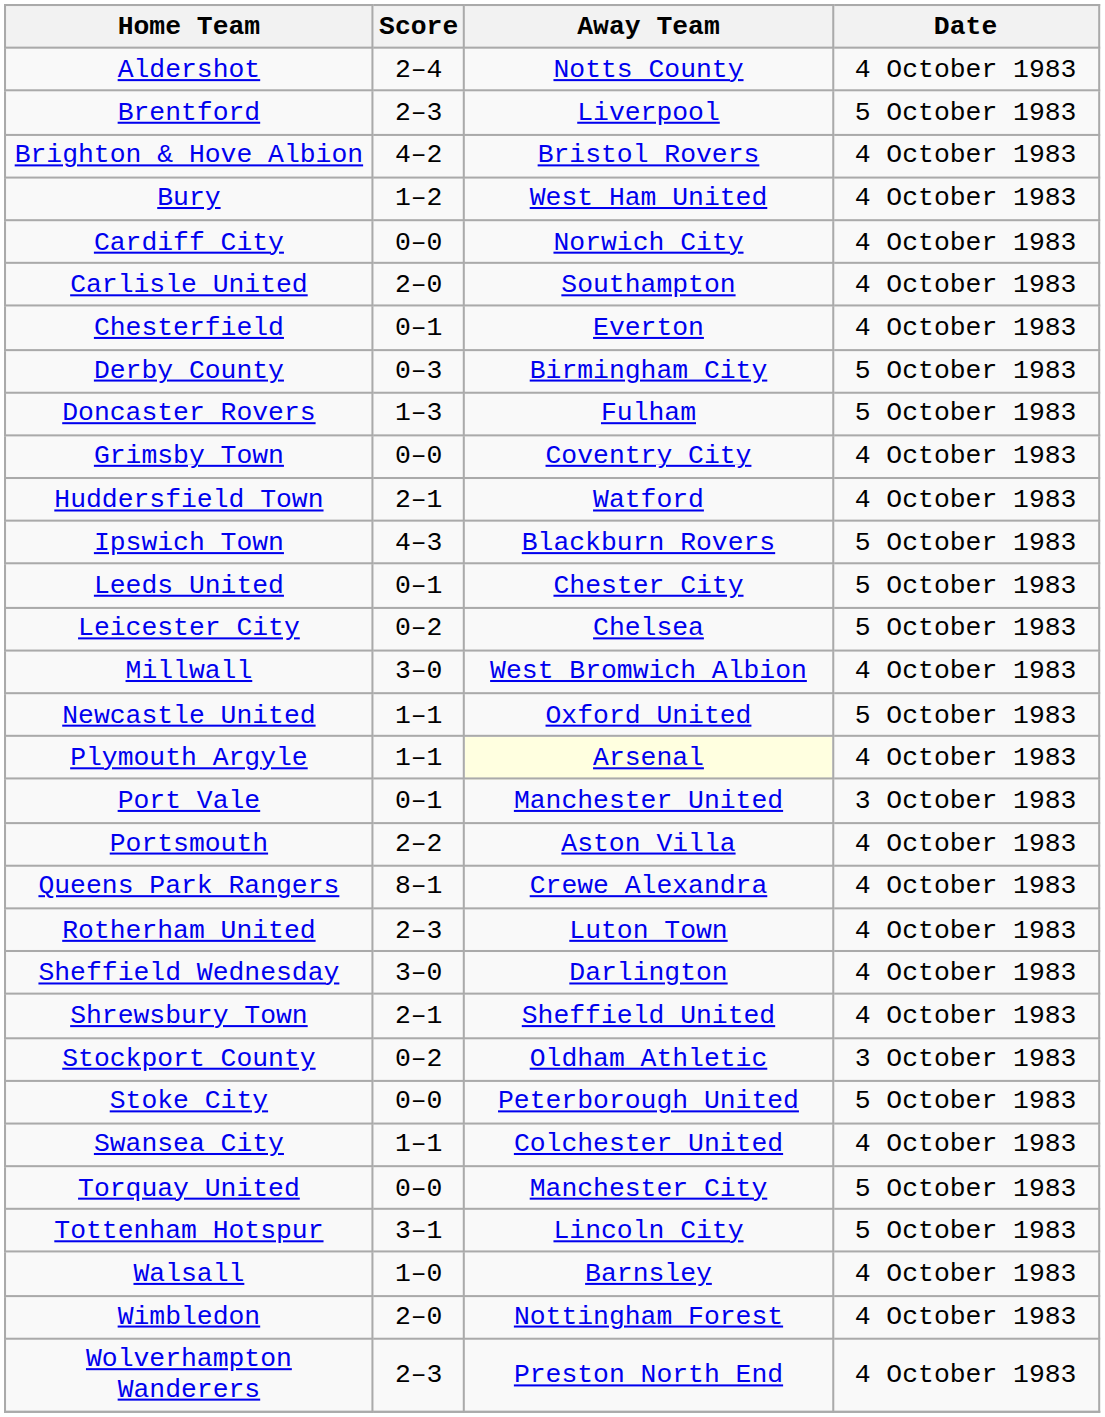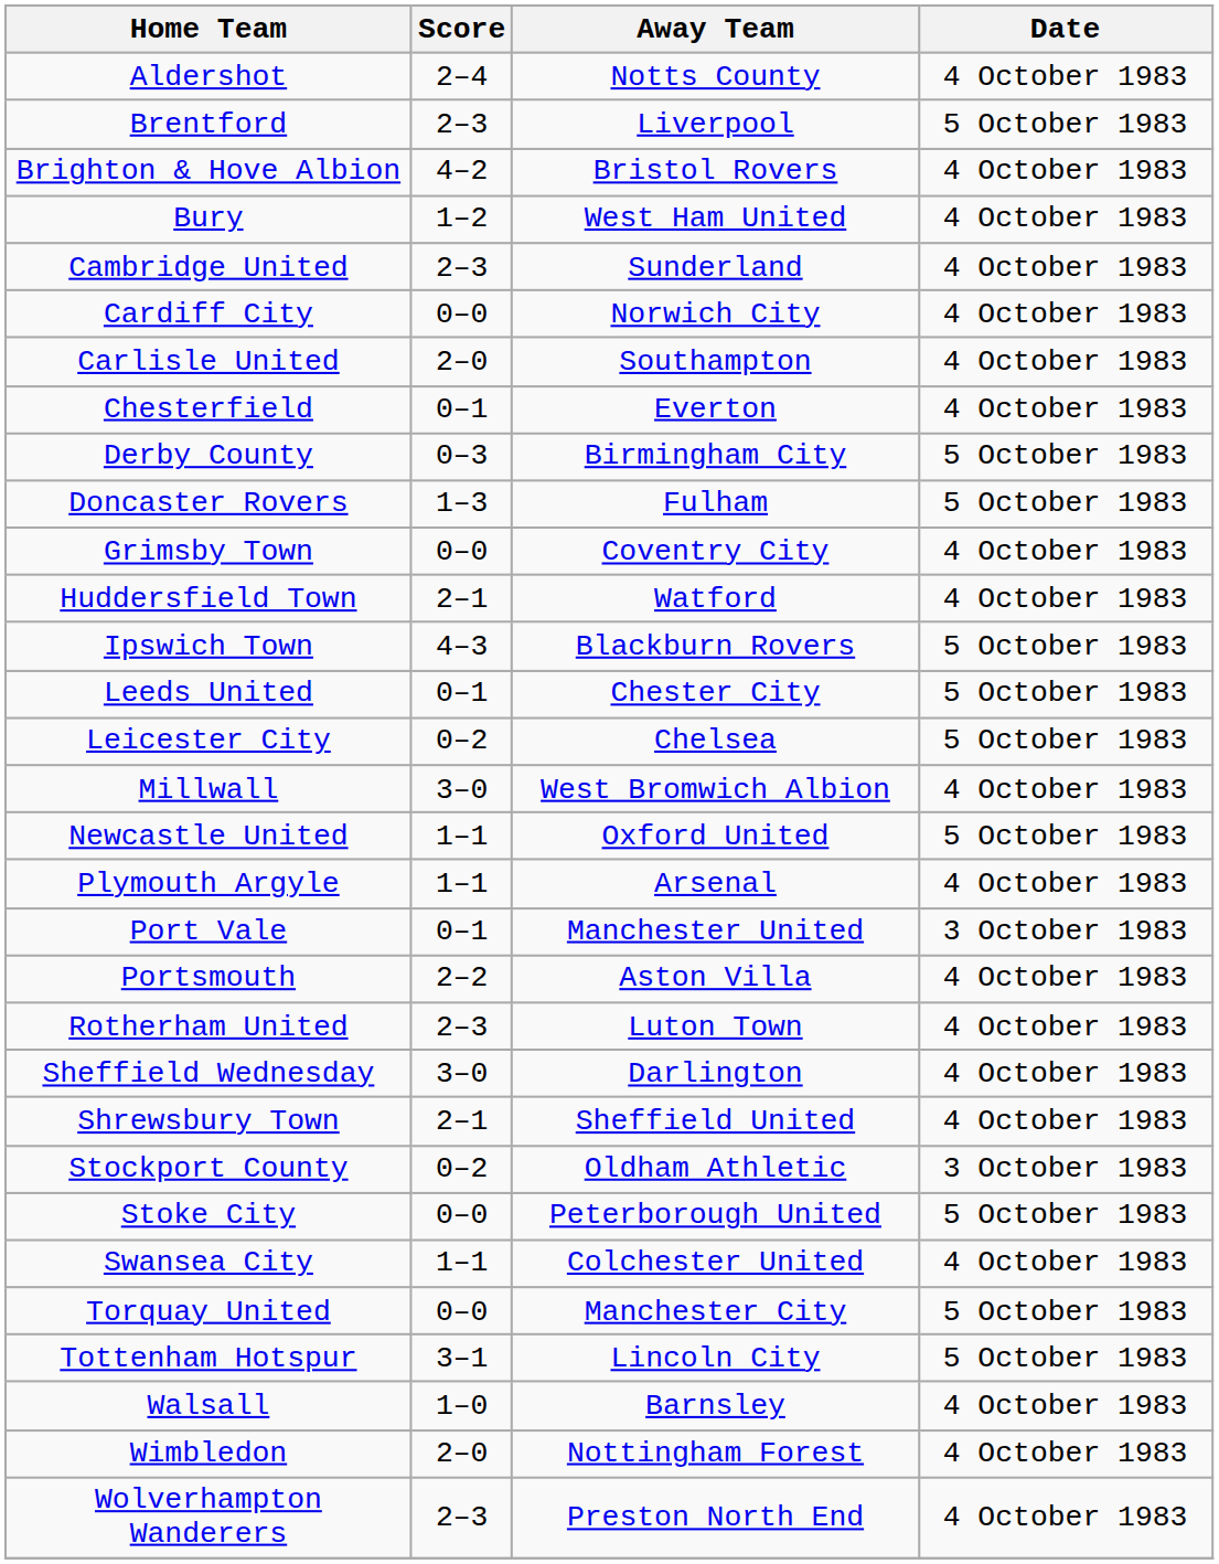+ row: Cambridge United | 2–3 | Sunderland | 4 October 1983
Plymouth Argyle | Away Team: lightyellow background -> no background
- row: Queens Park Rangers | 8–1 | Crewe Alexandra | 4 October 1983
